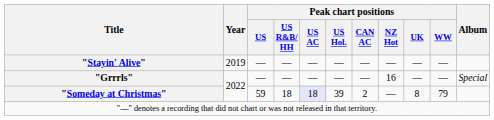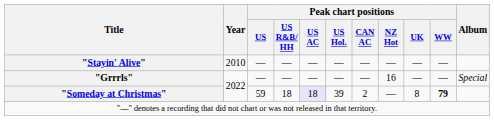"Stayin' Alive" | Year: 2019 -> 2010
"Someday at Christmas" | Peak chart positions / WW: normal -> bold
